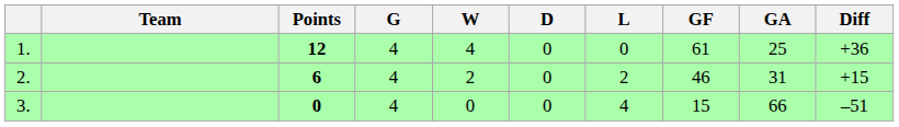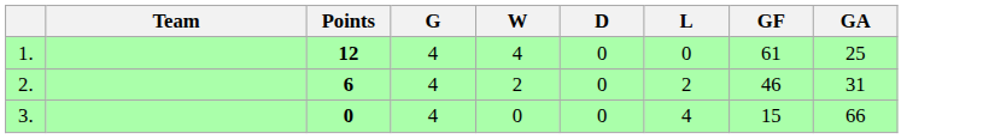- column: Diff | +36 | +15 | –51
